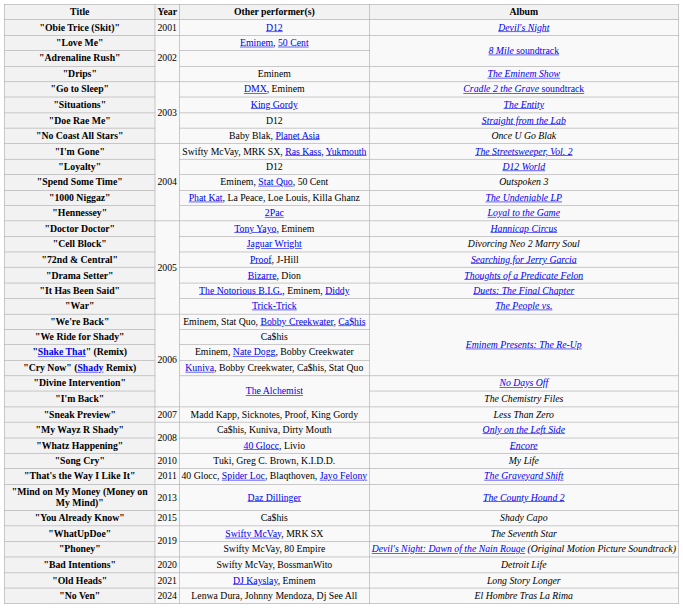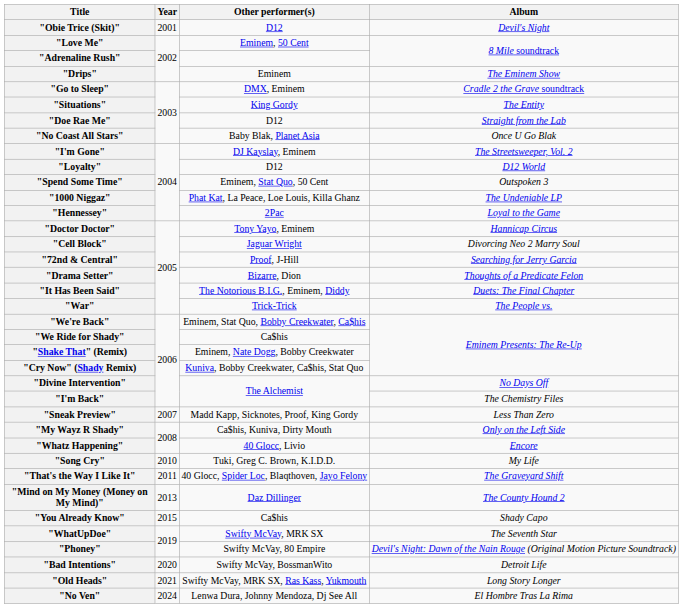"I'm Gone" | Other performer(s): Swifty McVay, MRK SX, Ras Kass, Yukmouth -> DJ Kayslay, Eminem
"Old Heads" | Other performer(s): DJ Kayslay, Eminem -> Swifty McVay, MRK SX, Ras Kass, Yukmouth
